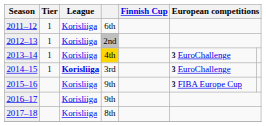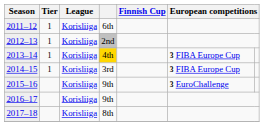2013–14 | column 6: 3 EuroChallenge -> 3 FIBA Europe Cup
2014–15 | League: bold -> normal
2014–15 | column 6: 3 EuroChallenge -> 3 FIBA Europe Cup
2015–16 | column 6: 3 FIBA Europe Cup -> 3 EuroChallenge
